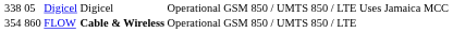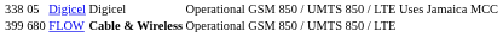FLOW | column 1: 354 -> 399
FLOW | column 2: 860 -> 680
